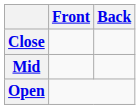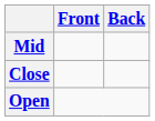rows swapped: Close <-> Mid
